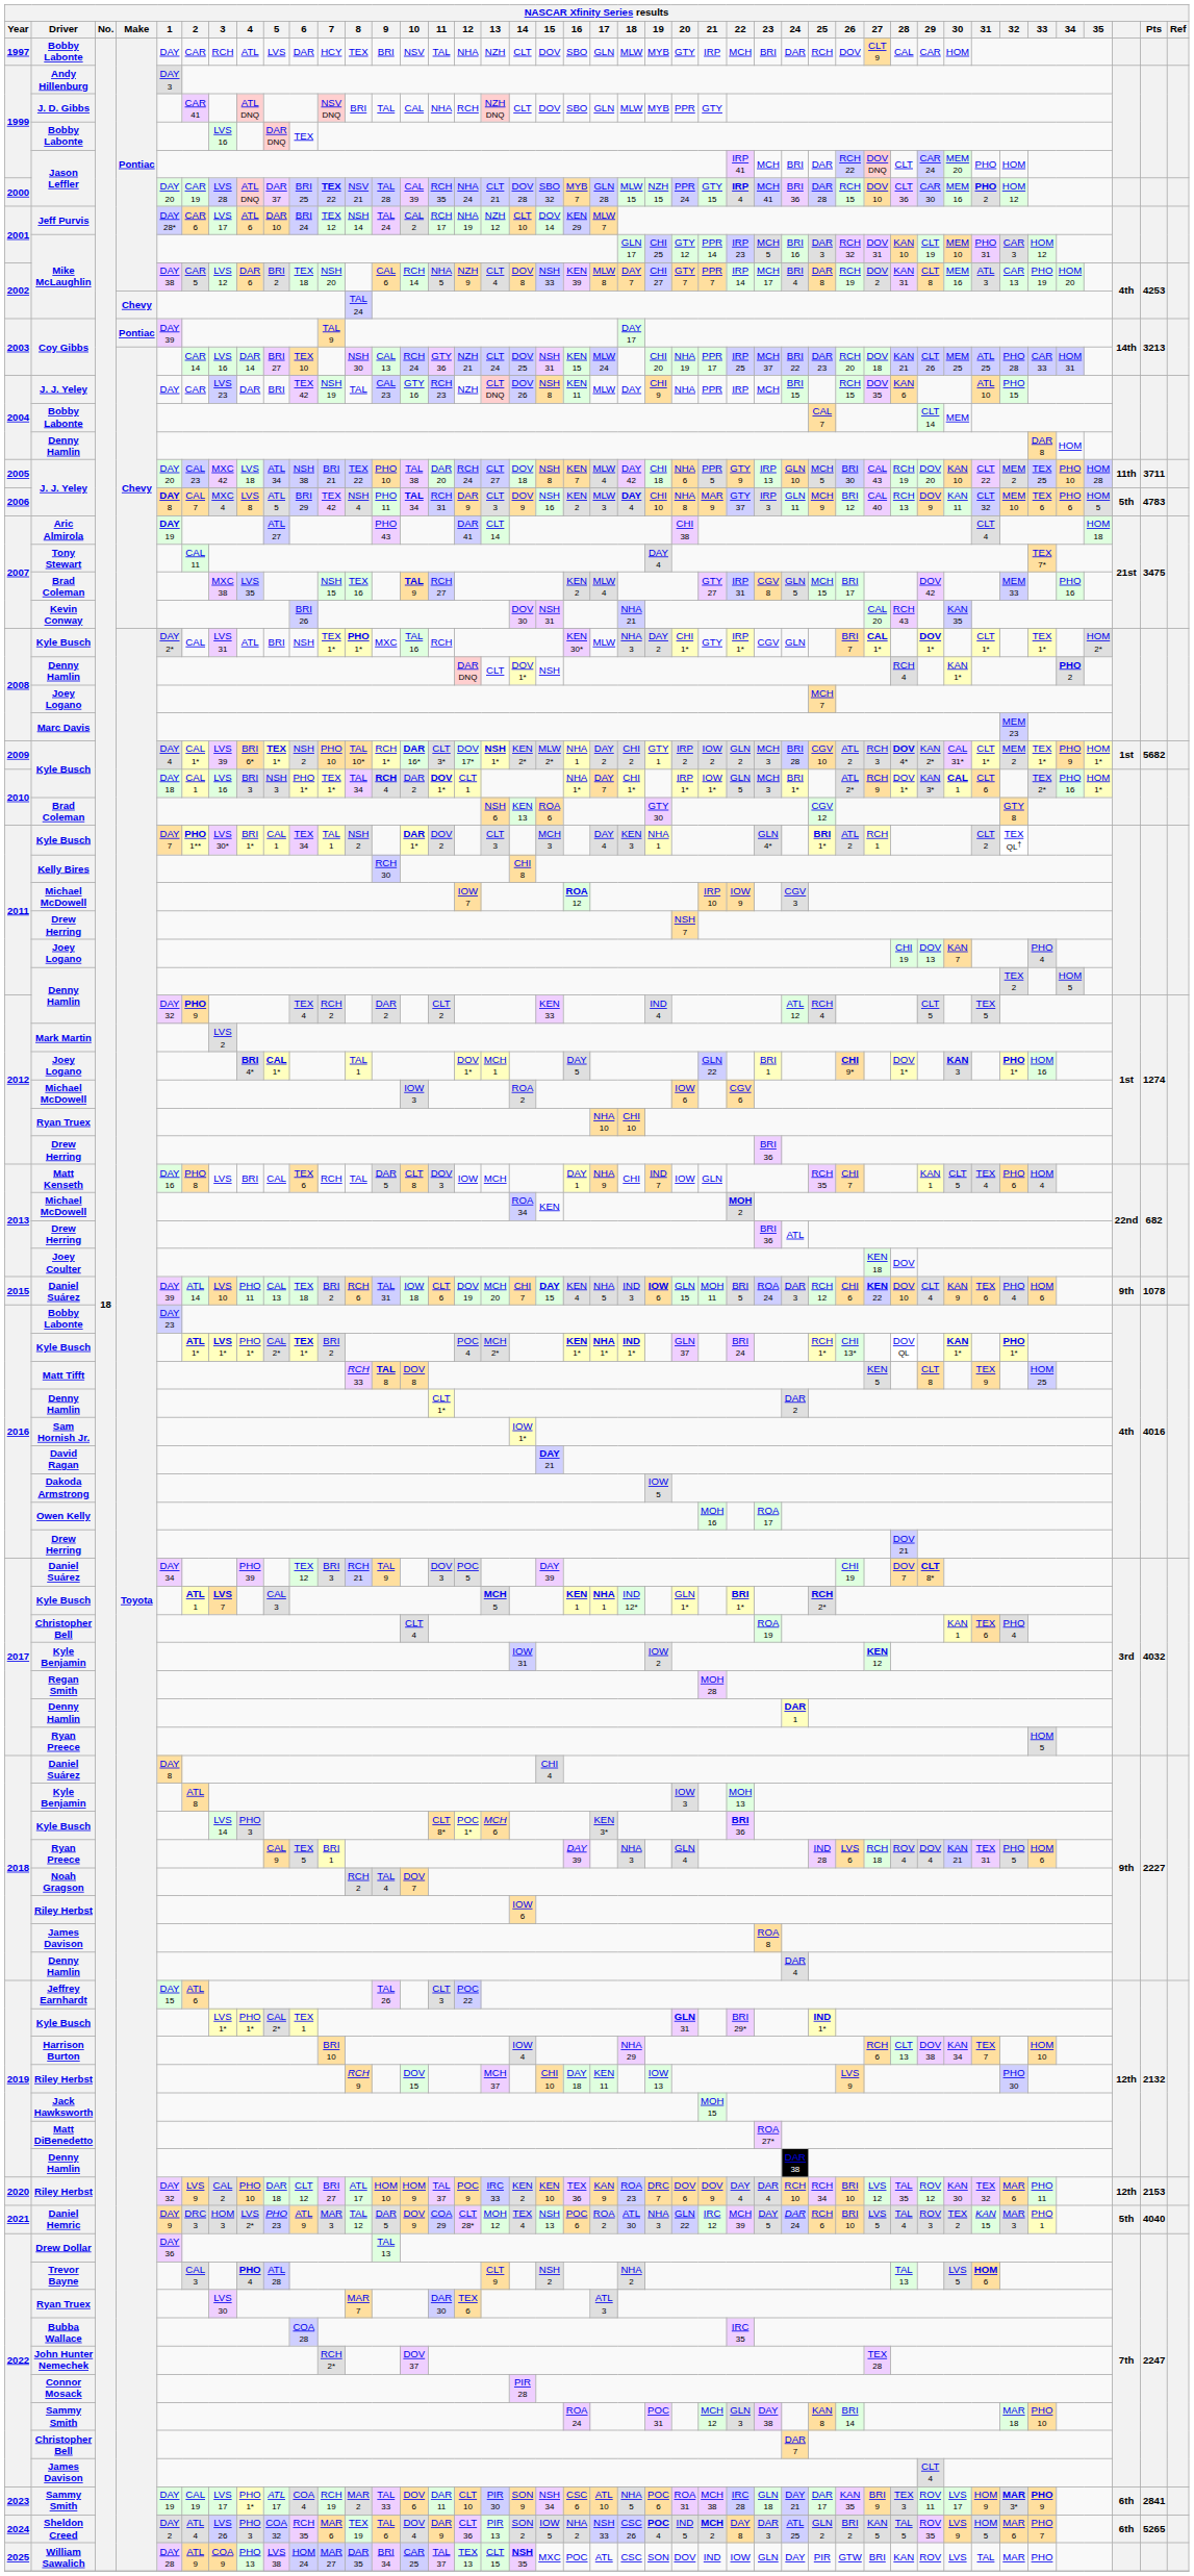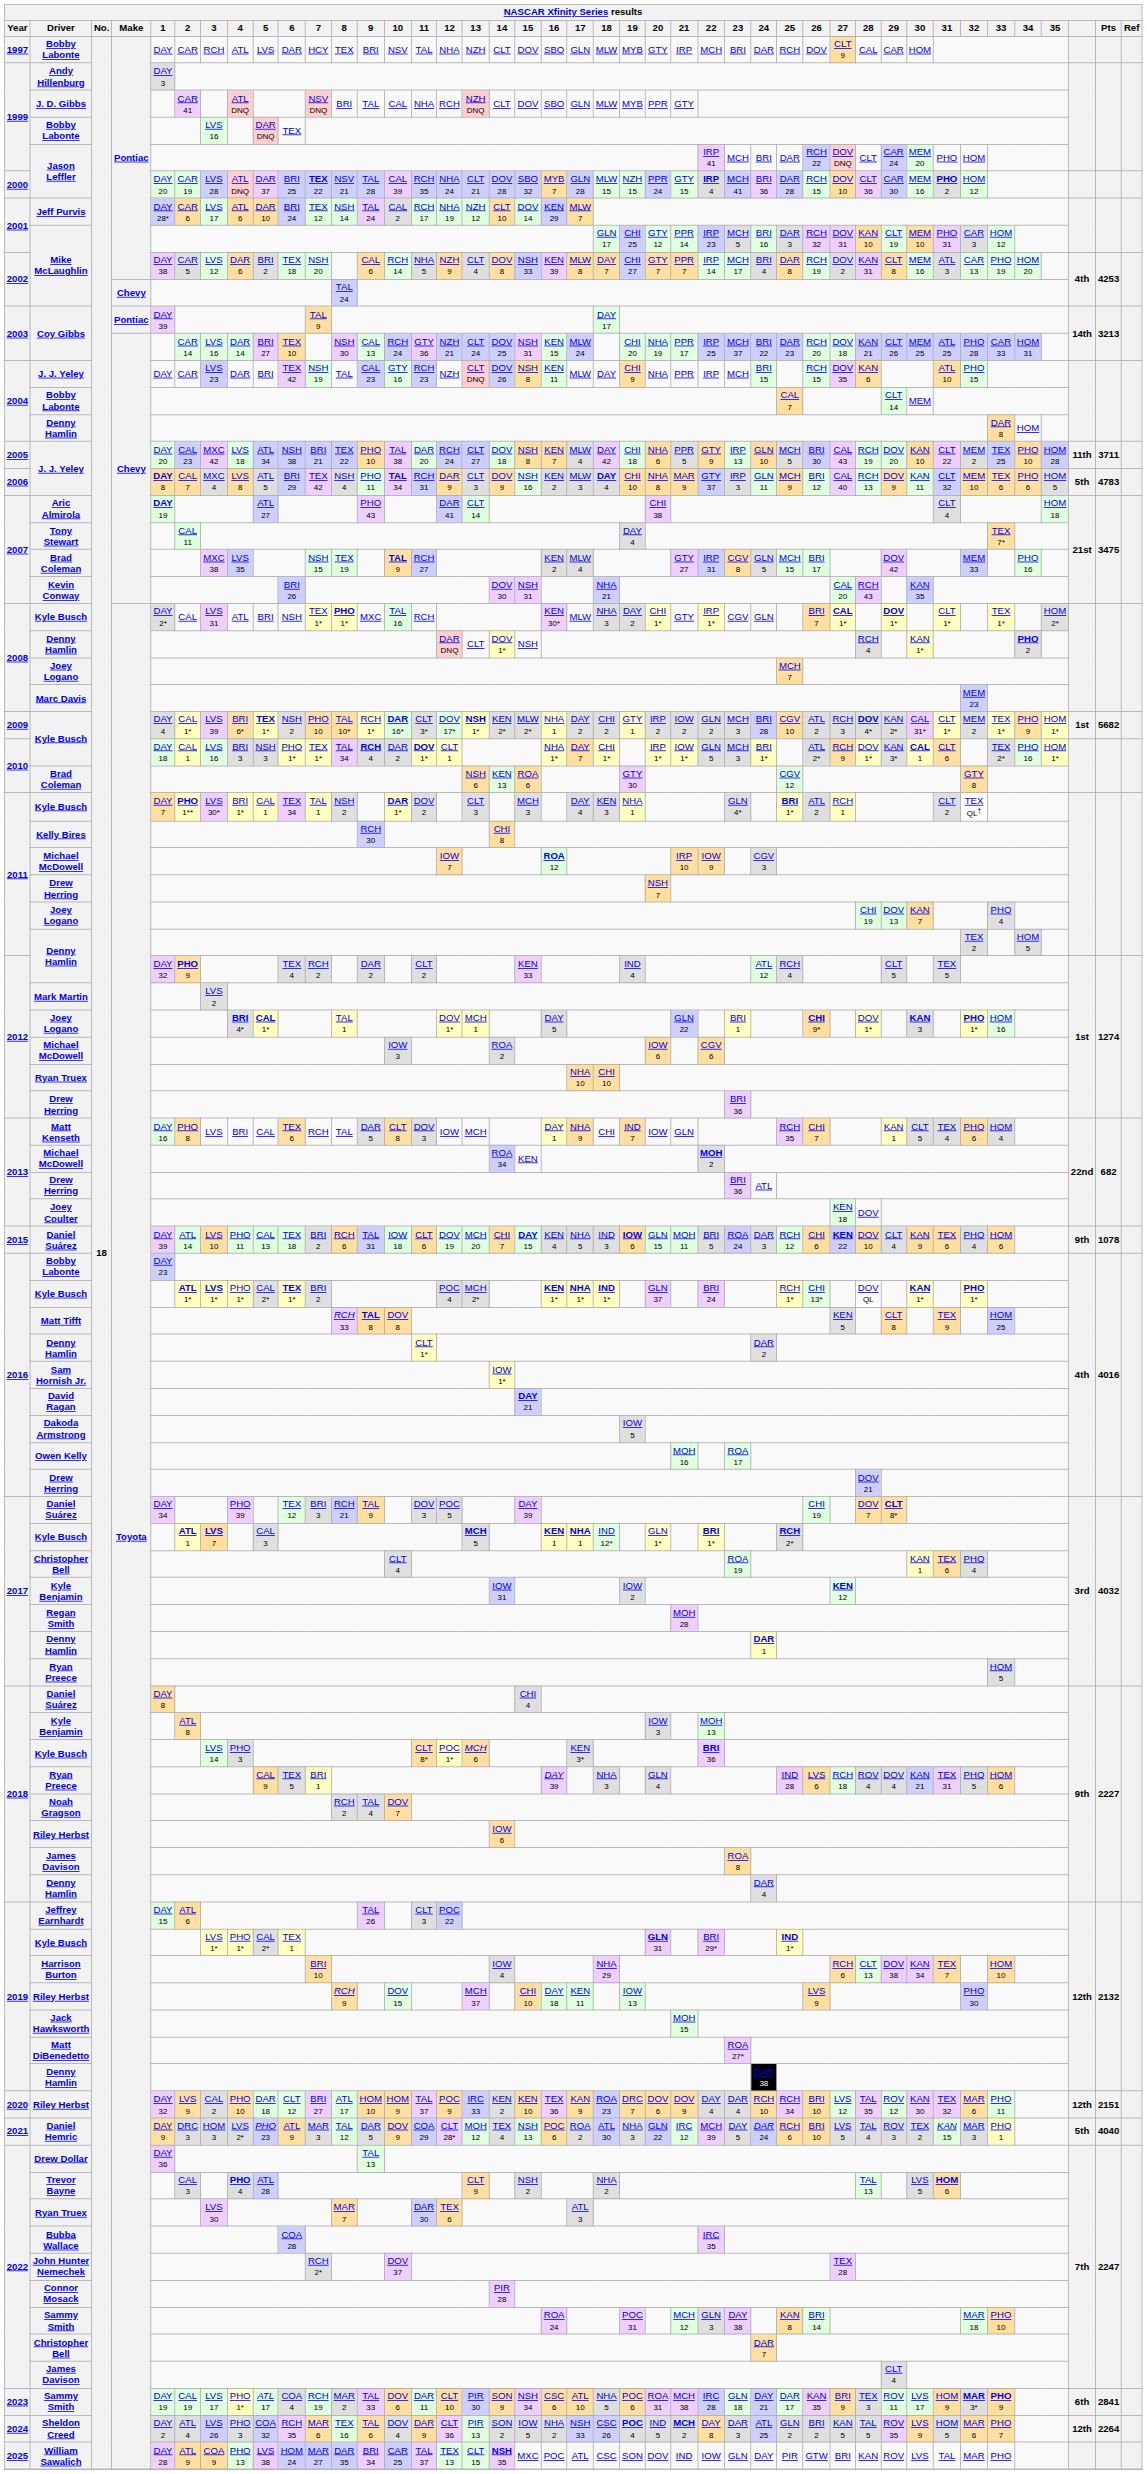2007 / Brad Coleman | 8: TEX 16 -> TEX 19
2020 / Riley Herbst | Pts: 2153 -> 2151
Sheldon Creed | 8: TEX 19 -> TEX 16
Sheldon Creed | column 40: 6th -> 12th
Sheldon Creed | Pts: 5265 -> 2264
